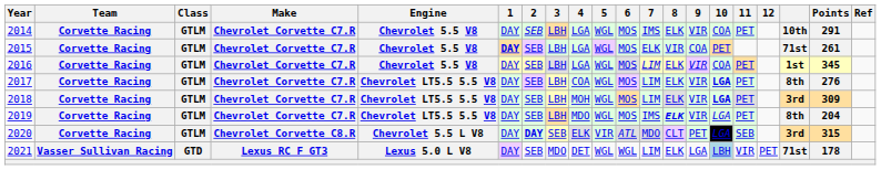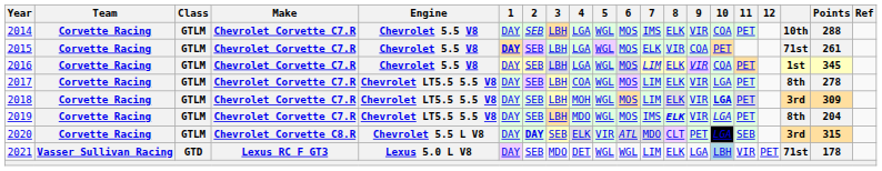2014 | Points: 291 -> 288
2017 | 10: bold -> normal
2017 | Points: 276 -> 278
